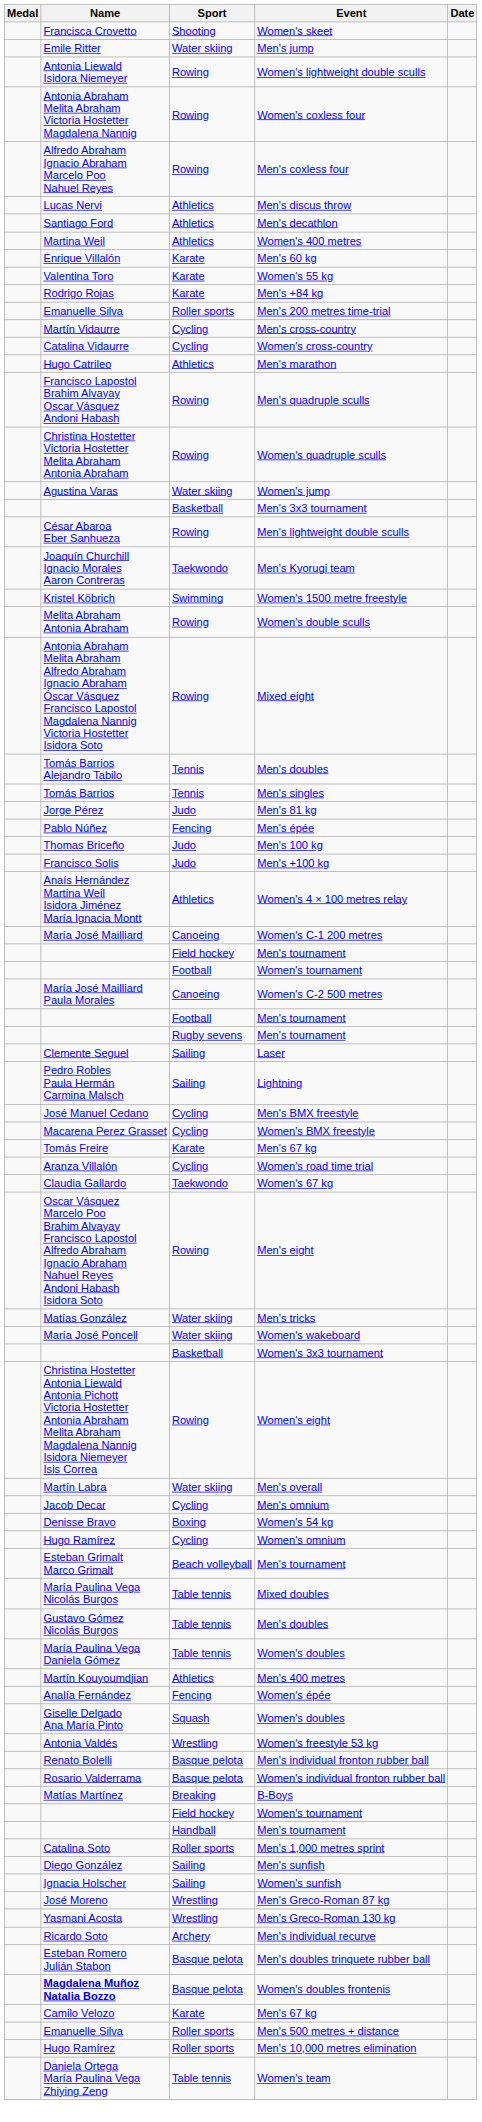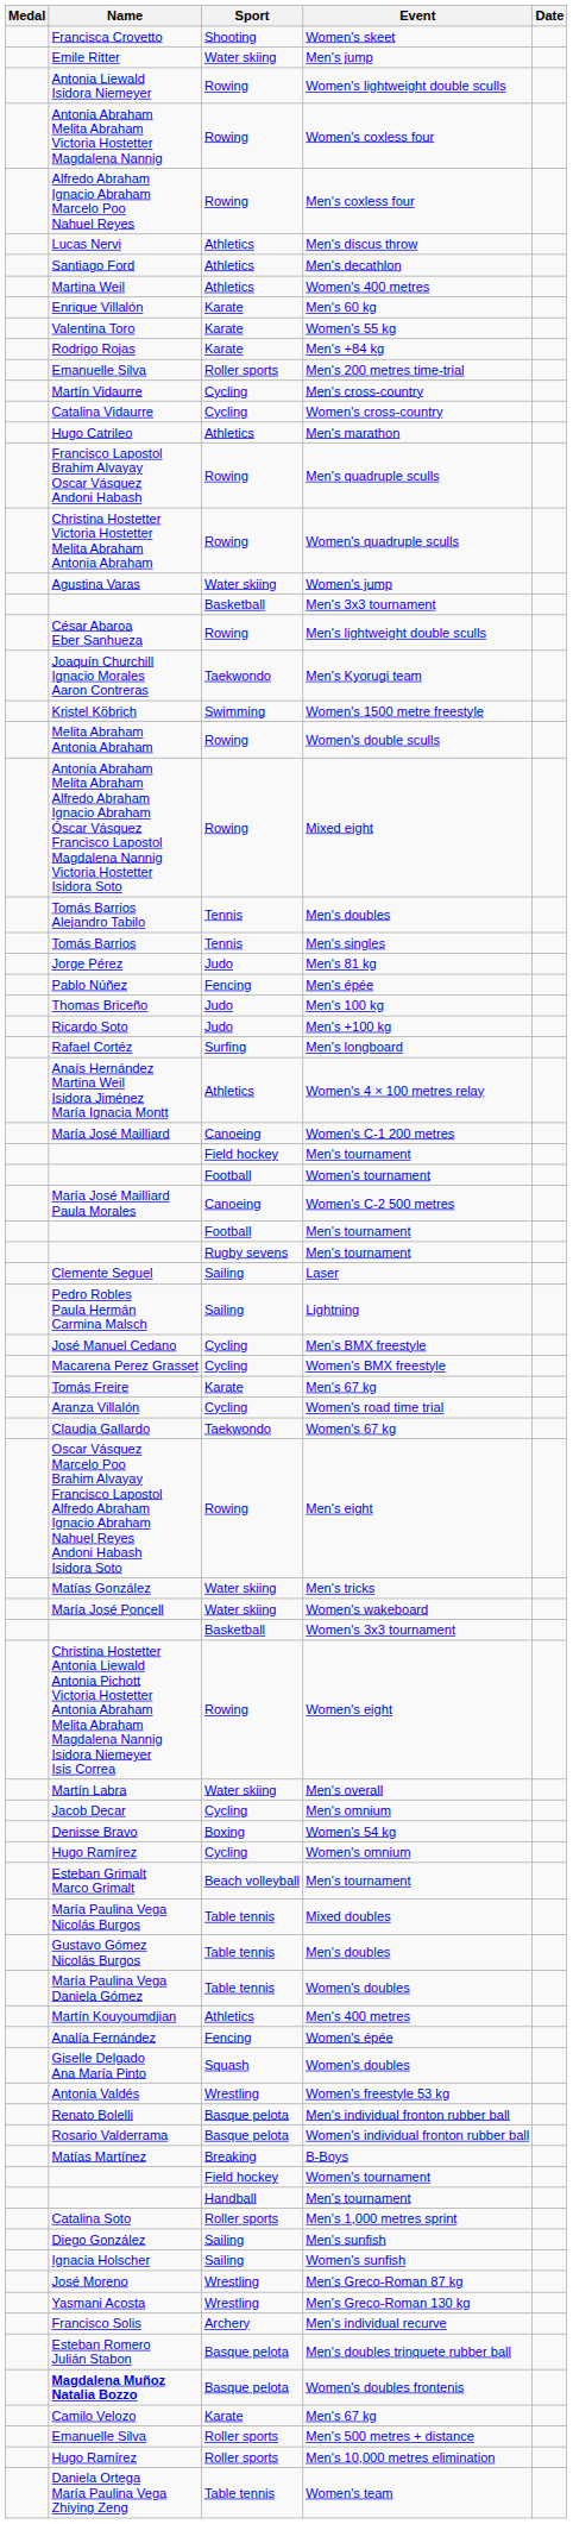Men's +100 kg | Name: Francisco Solis -> Ricardo Soto
+ row: Rafael Cortéz | Surfing | Men's longboard
Men's individual recurve | Name: Ricardo Soto -> Francisco Solis
